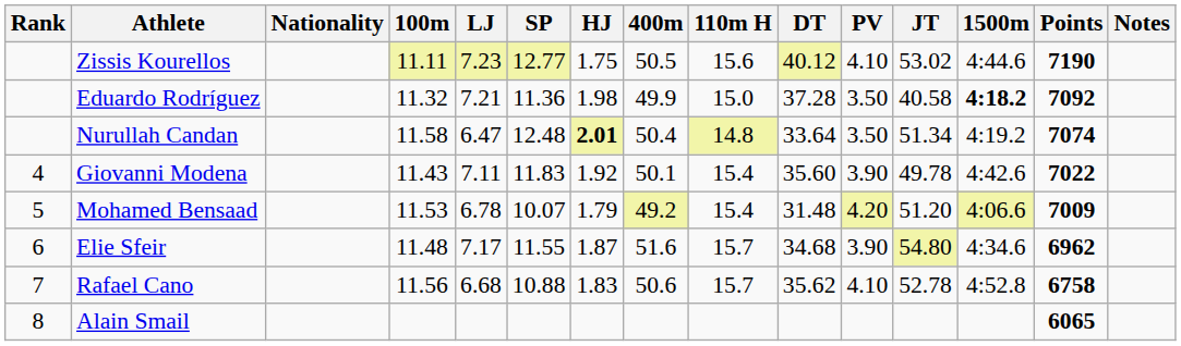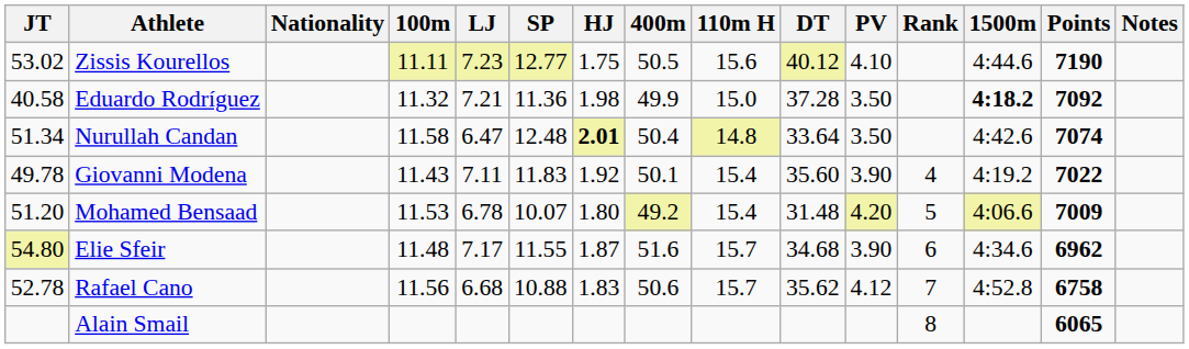columns swapped: Rank <-> JT
Nurullah Candan | 1500m: 4:19.2 -> 4:42.6
Giovanni Modena | 1500m: 4:42.6 -> 4:19.2
Mohamed Bensaad | HJ: 1.79 -> 1.80
Rafael Cano | PV: 4.10 -> 4.12
